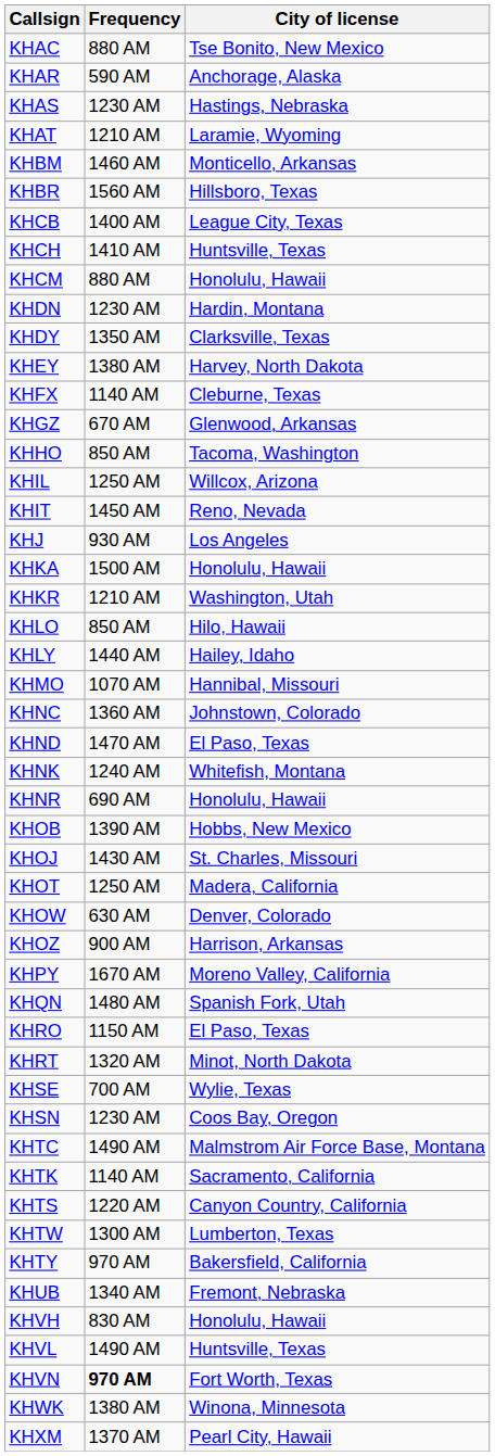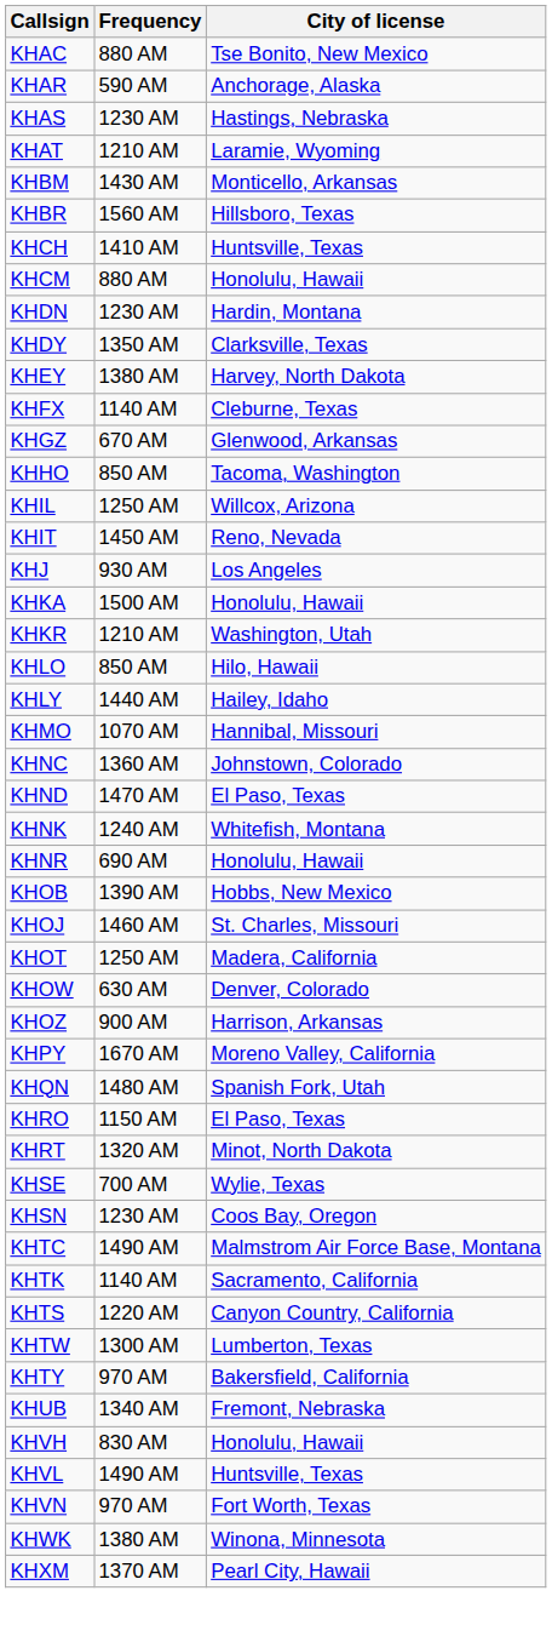KHBM | Frequency: 1460 AM -> 1430 AM
- row: KHCB | 1400 AM | League City, Texas
KHOJ | Frequency: 1430 AM -> 1460 AM
KHVN | Frequency: bold -> normal
